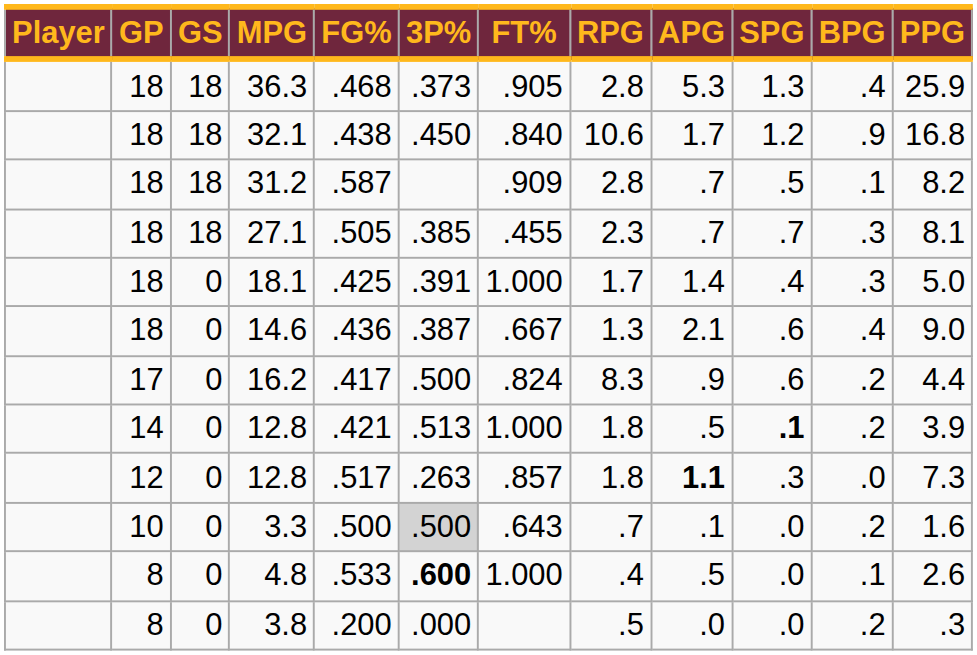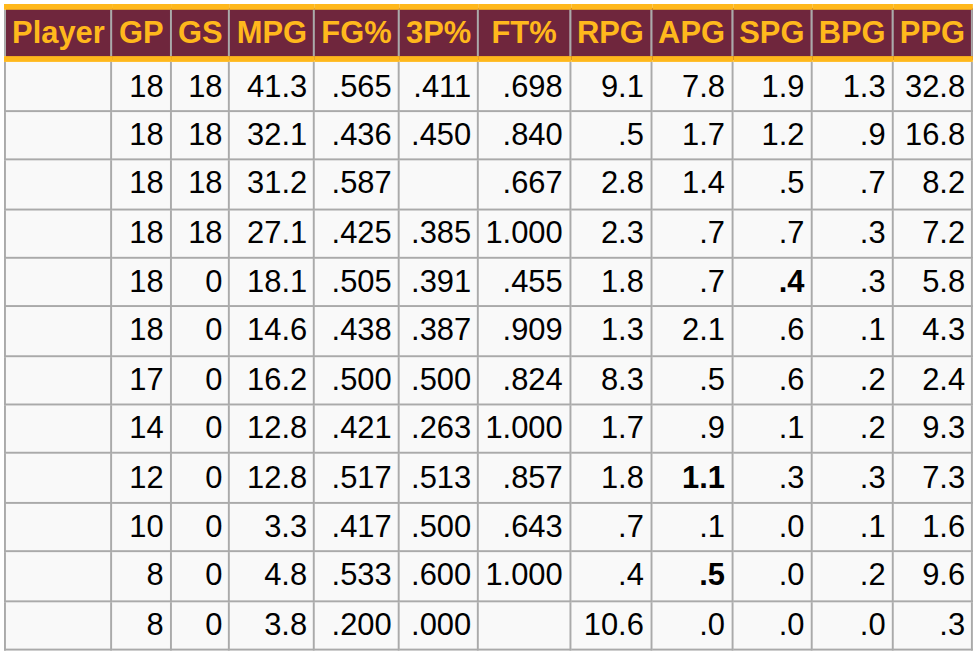+ row: 18 | 18 | 41.3 | .565 | .411 | .698 | 9.1 | 7.8 | 1.9 | 1.3 | 32.8
- row: 18 | 18 | 36.3 | .468 | .373 | .905 | 2.8 | 5.3 | 1.3 | .4 | 25.9
32.1 | FG%: .438 -> .436
32.1 | RPG: 10.6 -> .5
31.2 | FT%: .909 -> .667
31.2 | APG: .7 -> 1.4
31.2 | BPG: .1 -> .7
27.1 | FG%: .505 -> .425
27.1 | FT%: .455 -> 1.000
27.1 | PPG: 8.1 -> 7.2
18.1 | FG%: .425 -> .505
18.1 | FT%: 1.000 -> .455
18.1 | RPG: 1.7 -> 1.8
18.1 | APG: 1.4 -> .7
18.1 | SPG: normal -> bold
18.1 | PPG: 5.0 -> 5.8
14.6 | FG%: .436 -> .438
14.6 | FT%: .667 -> .909
14.6 | BPG: .4 -> .1
14.6 | PPG: 9.0 -> 4.3
16.2 | FG%: .417 -> .500
16.2 | APG: .9 -> .5
16.2 | PPG: 4.4 -> 2.4
14 / 12.8 | 3P%: .513 -> .263
14 / 12.8 | RPG: 1.8 -> 1.7
14 / 12.8 | APG: .5 -> .9
14 / 12.8 | SPG: bold -> normal
14 / 12.8 | PPG: 3.9 -> 9.3
12 / 12.8 | 3P%: .263 -> .513
12 / 12.8 | BPG: .0 -> .3
3.3 | FG%: .500 -> .417
3.3 | 3P%: lightgrey background -> no background
3.3 | BPG: .2 -> .1
4.8 | 3P%: bold -> normal
4.8 | APG: normal -> bold
4.8 | BPG: .1 -> .2
4.8 | PPG: 2.6 -> 9.6
3.8 | RPG: .5 -> 10.6
3.8 | BPG: .2 -> .0
